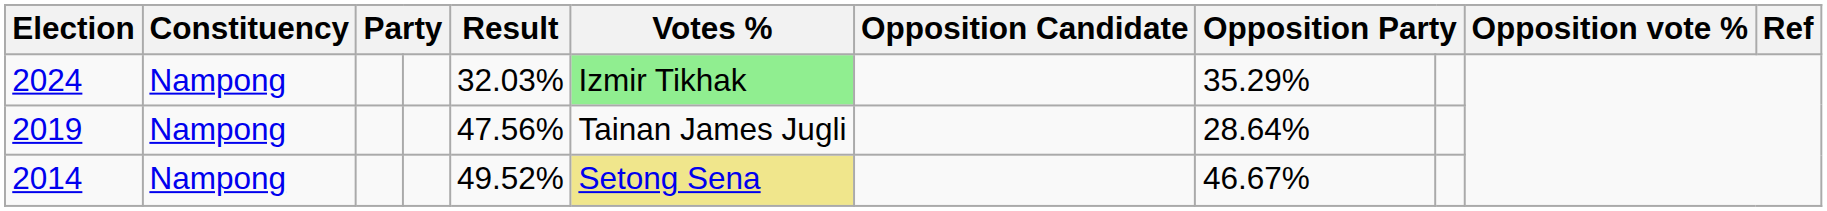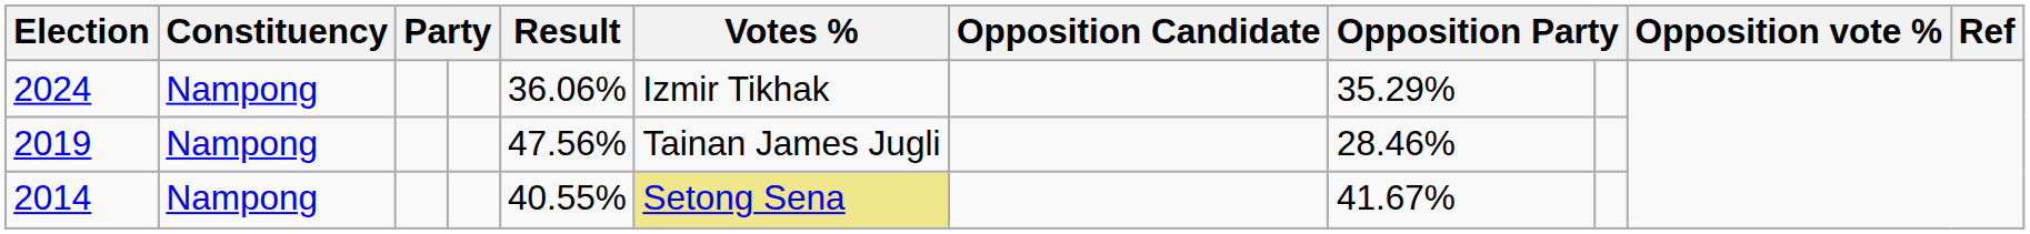2024 | Result: 32.03% -> 36.06%
2024 | Votes %: lightgreen background -> no background
2019 | column 8: 28.64% -> 28.46%
2014 | Result: 49.52% -> 40.55%
2014 | column 8: 46.67% -> 41.67%
